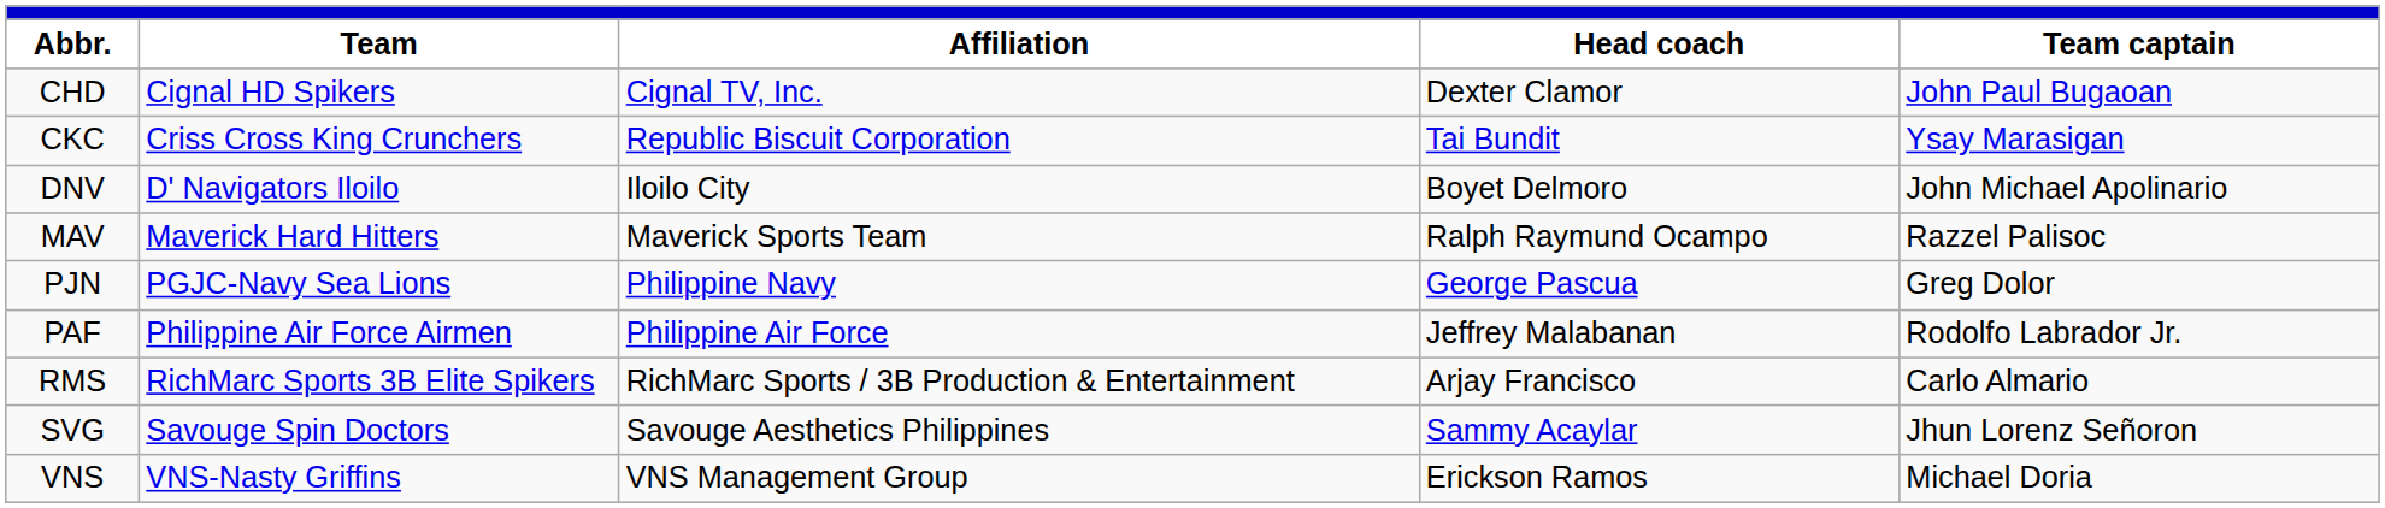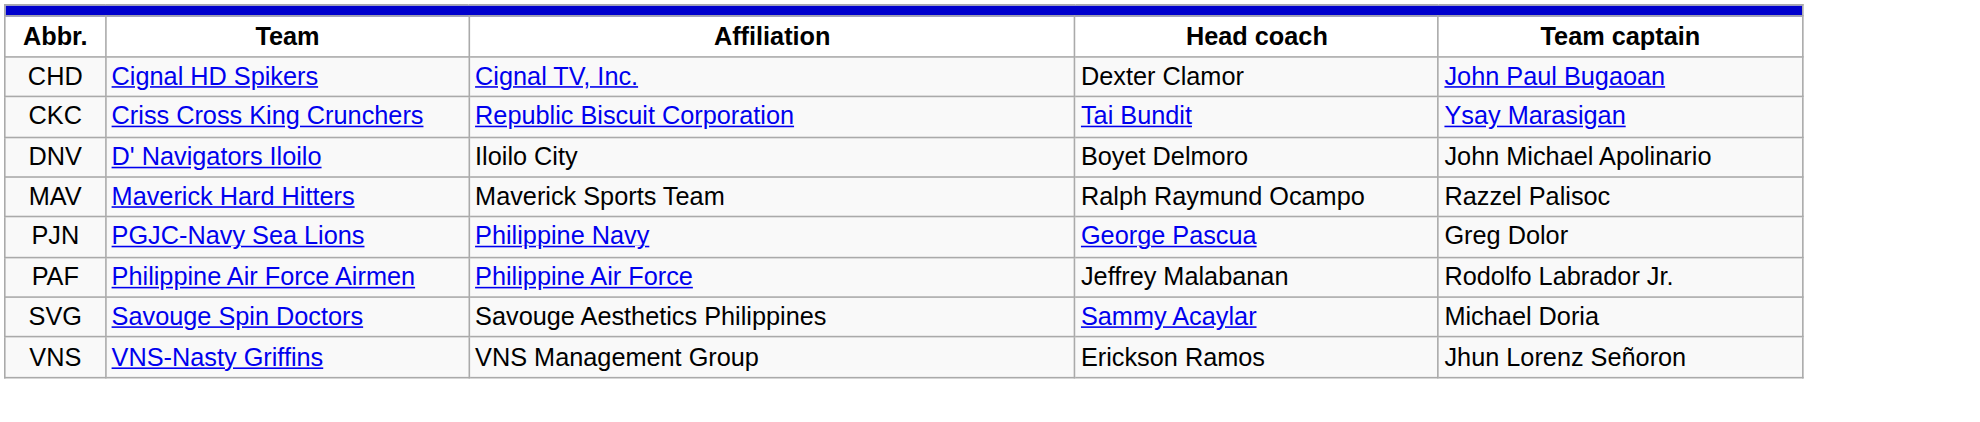- row: RMS | RichMarc Sports 3B Elite Spikers | RichMarc Sports / 3B Production & Entertainment | Arjay Francisco | Carlo Almario
SVG | Team captain: Jhun Lorenz Señoron -> Michael Doria
VNS | Team captain: Michael Doria -> Jhun Lorenz Señoron
